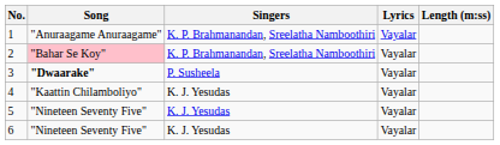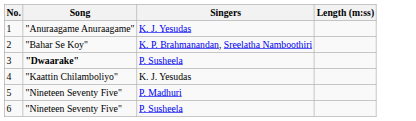- column: Lyrics | Vayalar | Vayalar | Vayalar | Vayalar | Vayalar | Vayalar
1 | Singers: K. P. Brahmanandan, Sreelatha Namboothiri -> K. J. Yesudas
2 | Song: pink background -> no background
5 | Singers: K. J. Yesudas -> P. Madhuri
6 | Singers: K. J. Yesudas -> P. Susheela
